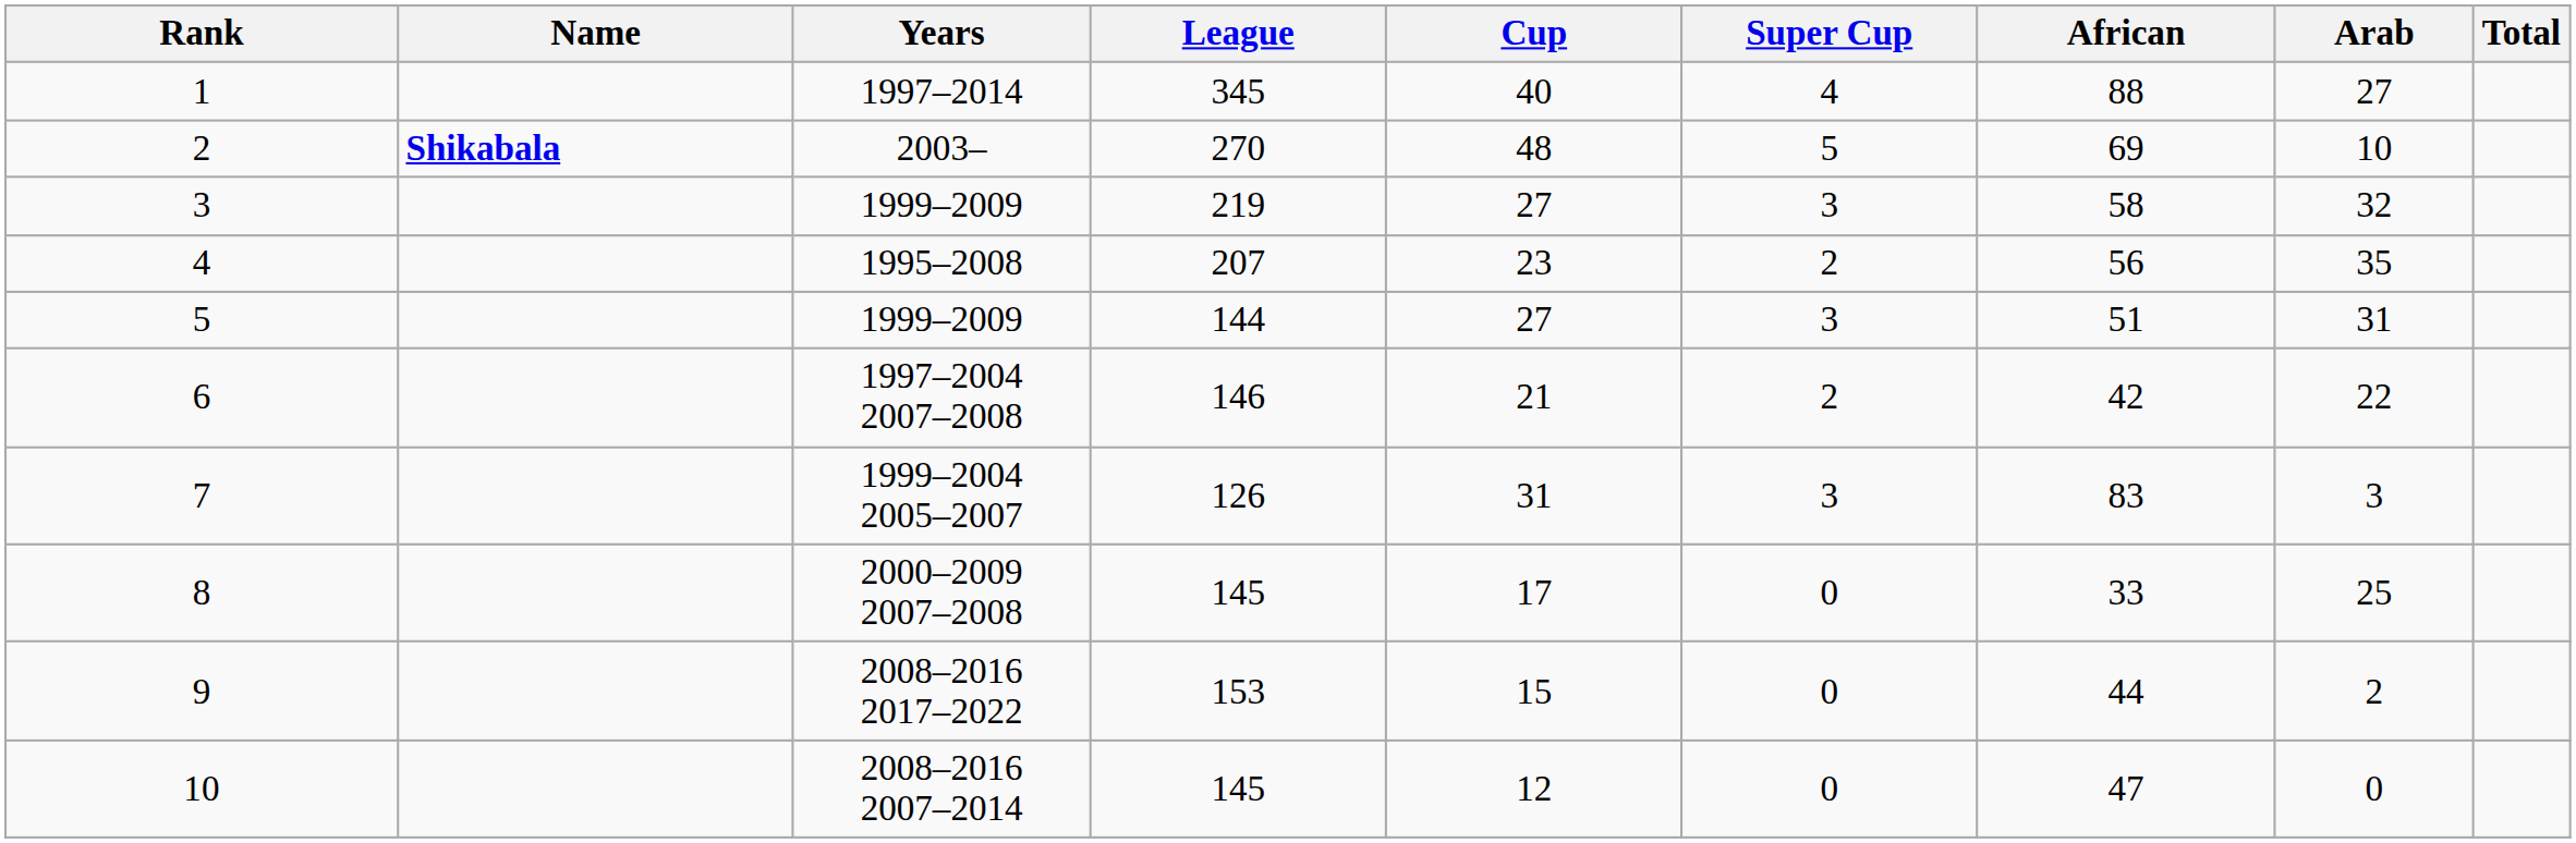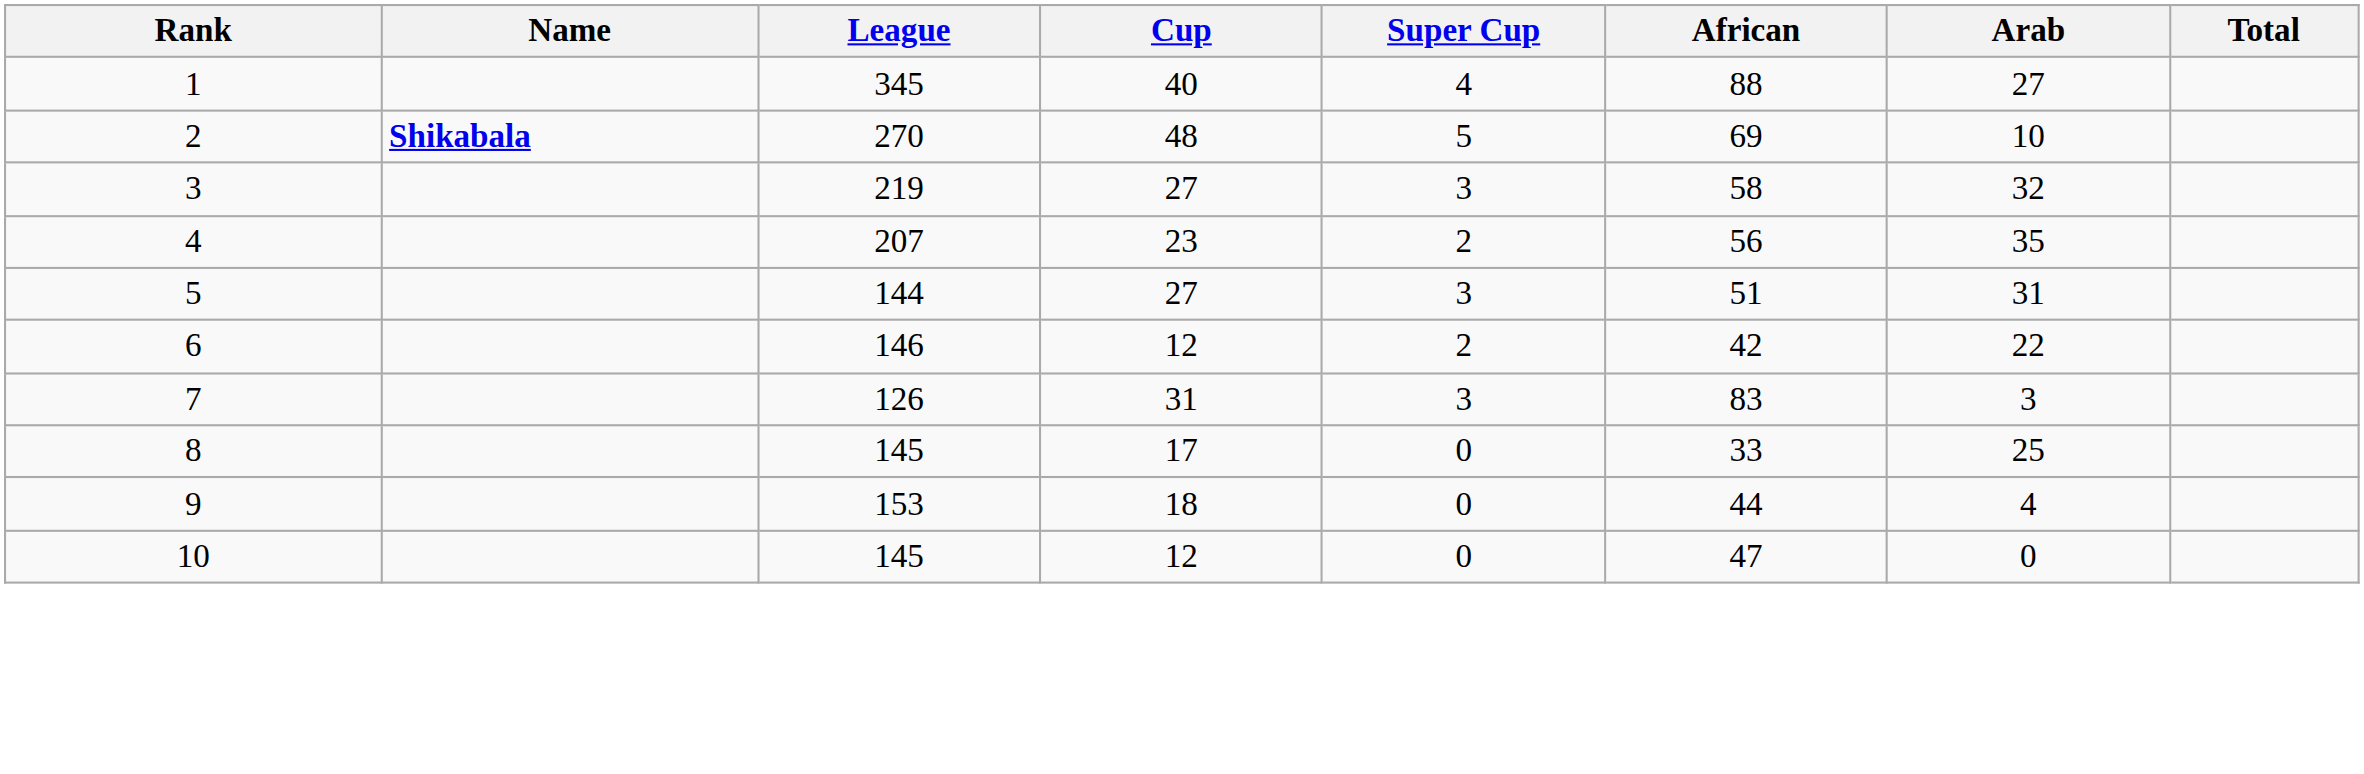- column: Years | 1997–2014 | 2003– | 1999–2009 | 1995–2008 | 1999–2009 | 1997–2004 2007–2008 | 1999–2004 2005–2007 | 2000–2009 2007–2008 | 2008–2016 2017–2022 | 2008–2016 2007–2014
6 | Cup: 21 -> 12
9 | Cup: 15 -> 18
9 | Arab: 2 -> 4
